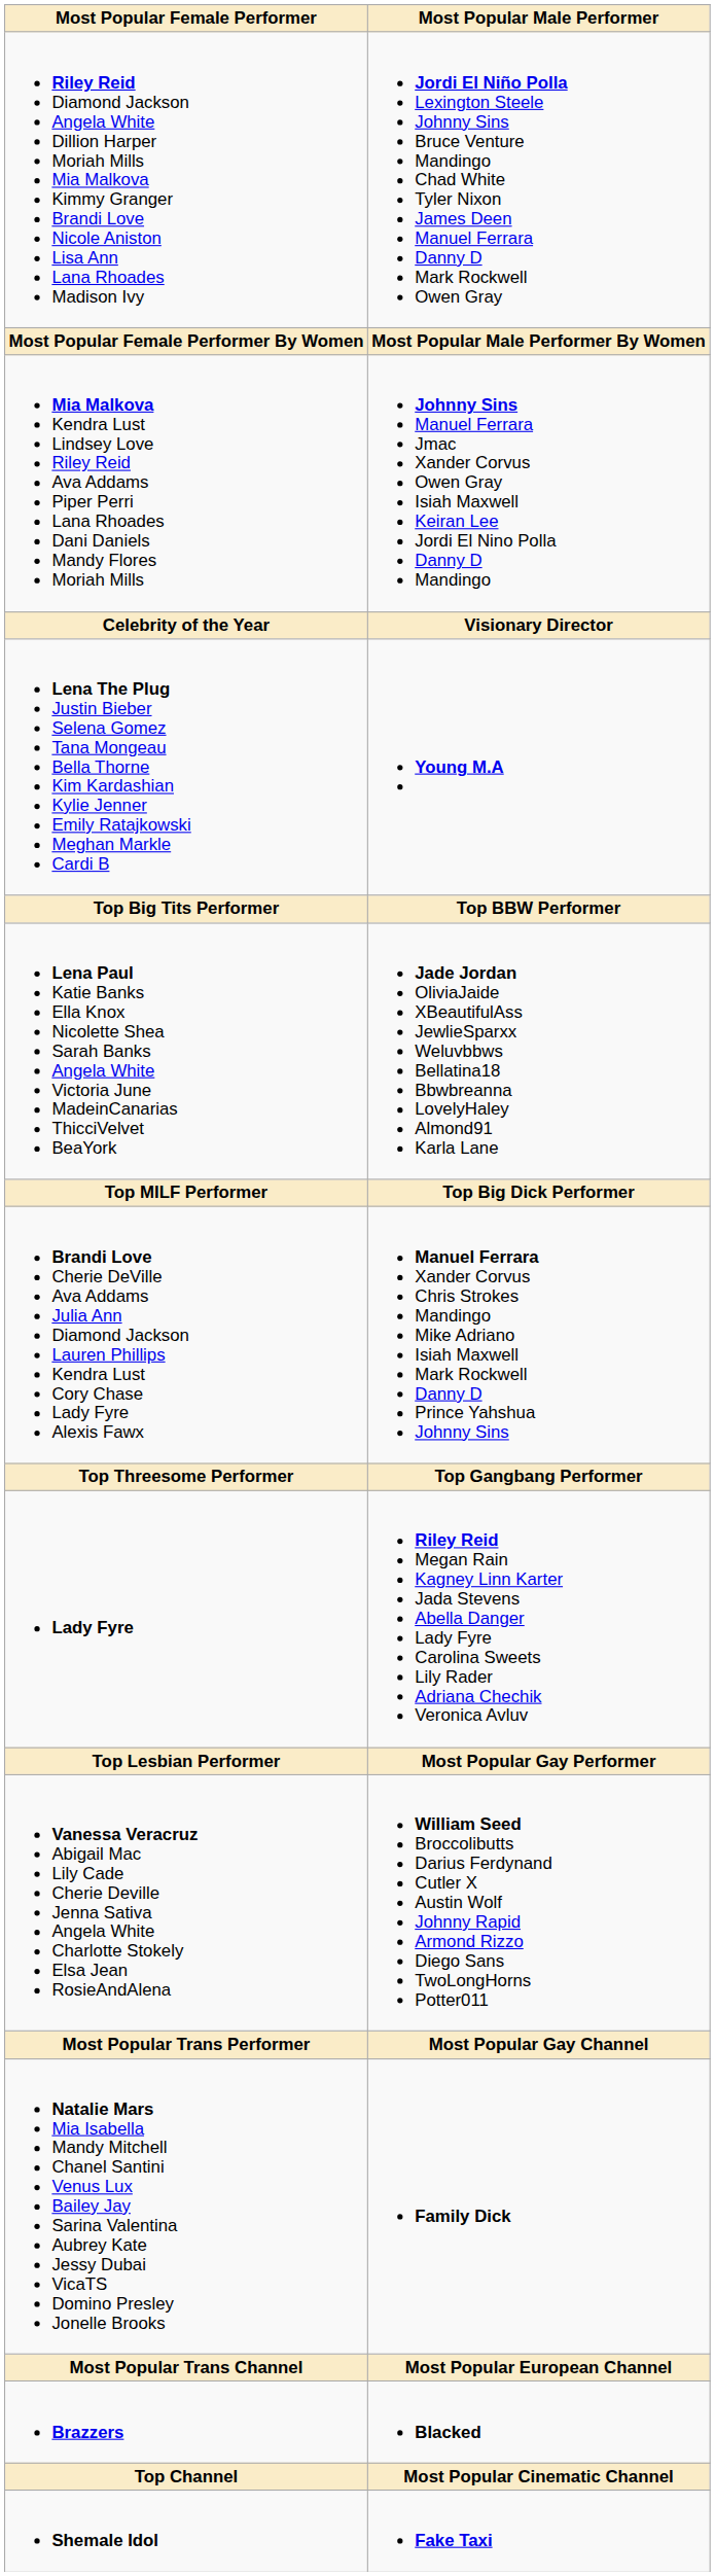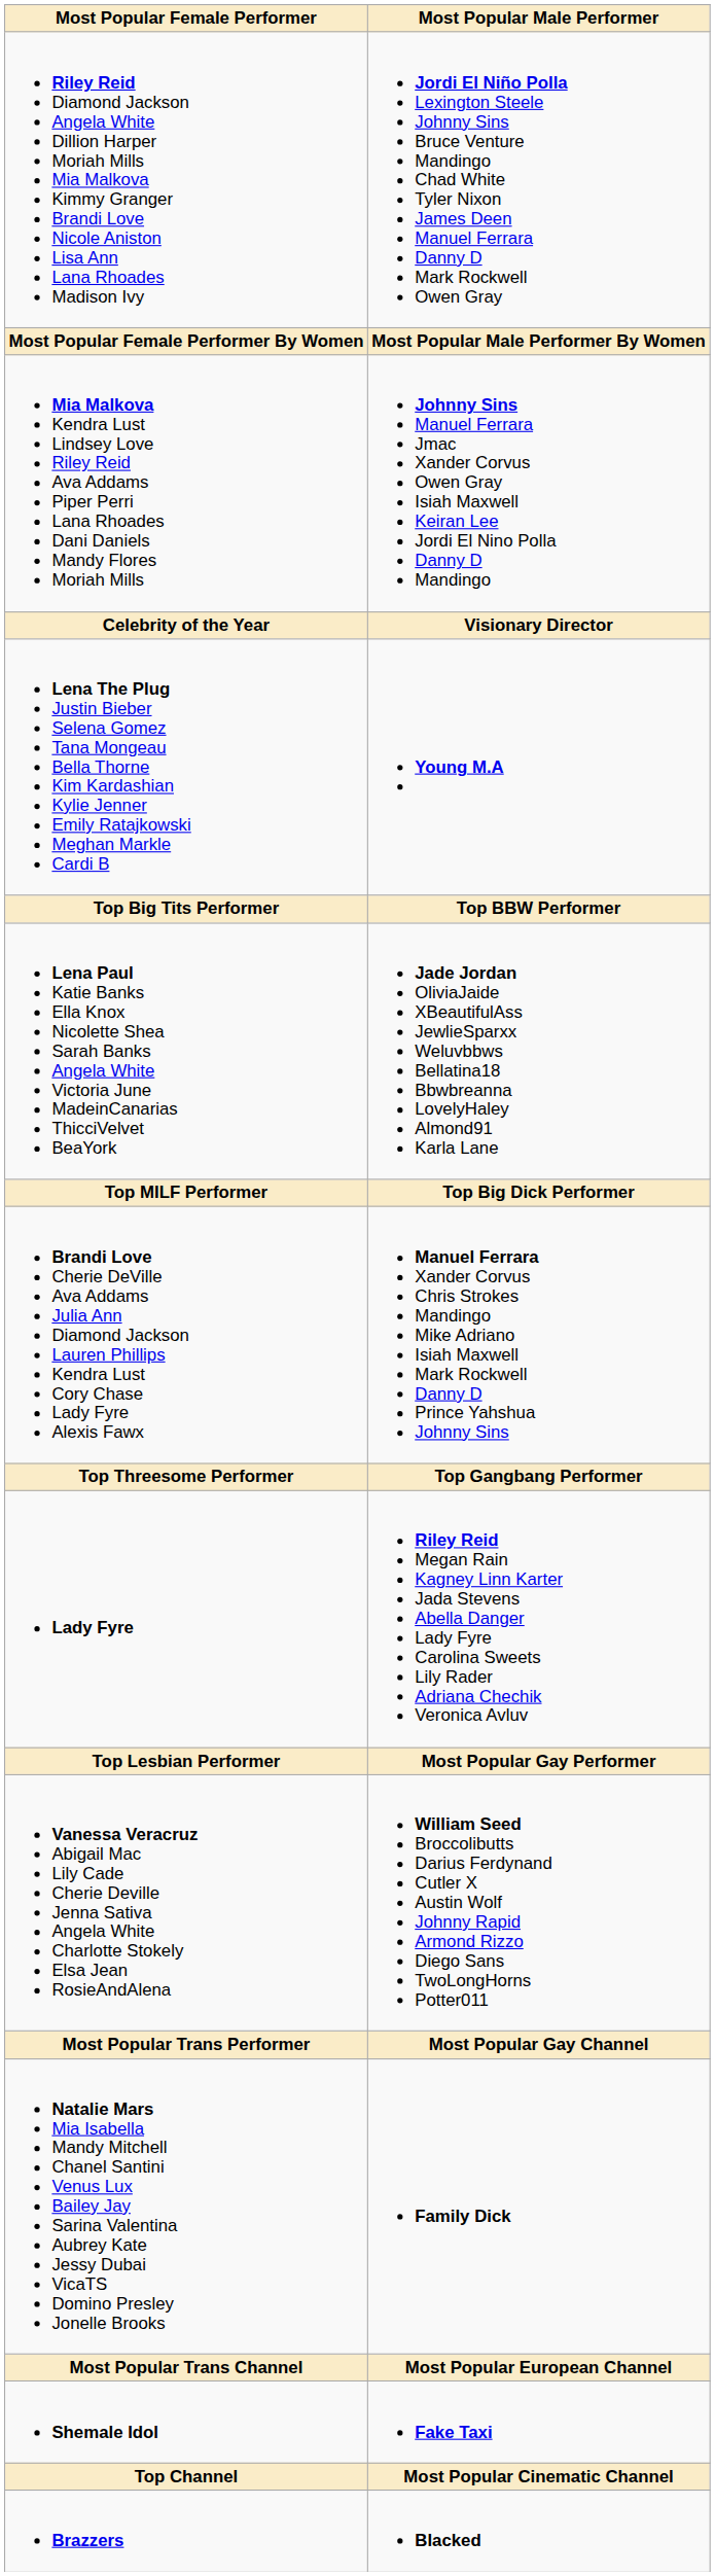rows swapped: Shemale Idol <-> Brazzers
